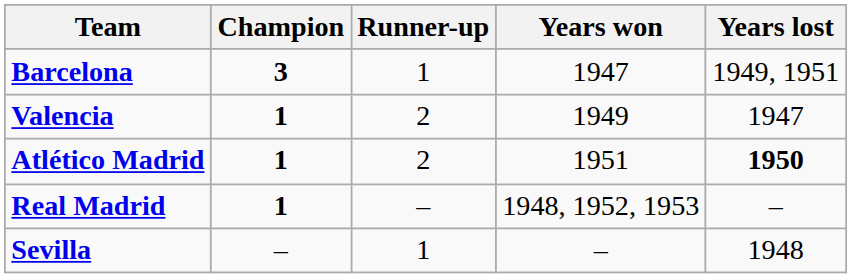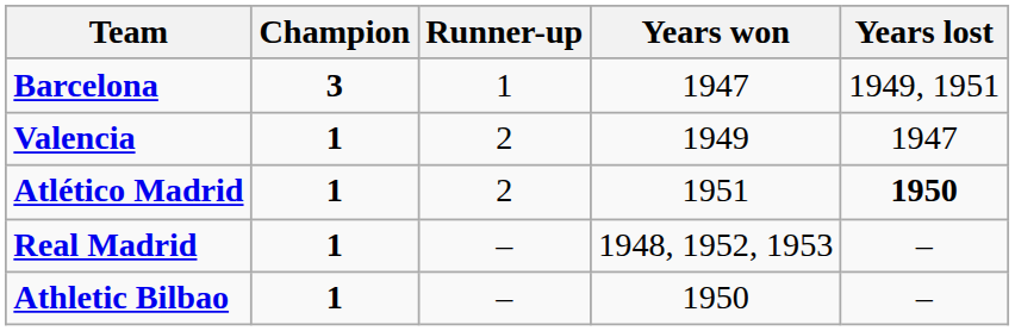+ row: Athletic Bilbao | 1 | – | 1950 | –
- row: Sevilla | – | 1 | – | 1948
